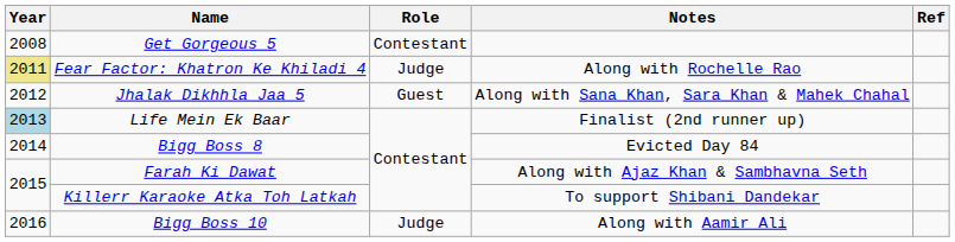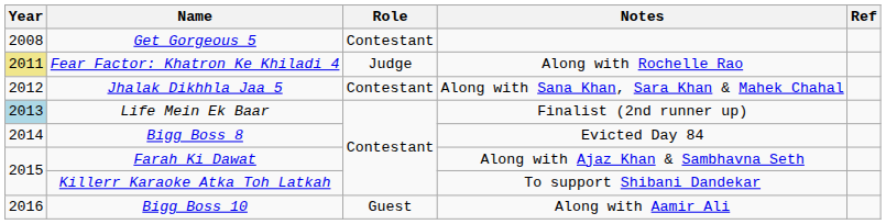Jhalak Dikhhla Jaa 5 | Role: Guest -> Contestant
Bigg Boss 10 | Role: Judge -> Guest
